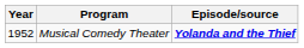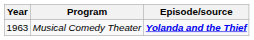Musical Comedy Theater | Year: 1952 -> 1963
